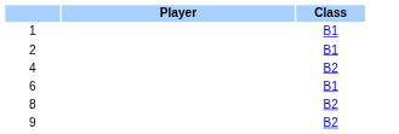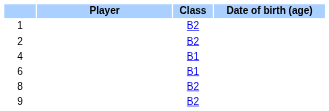+ column: Date of birth (age)
1 | Class: B1 -> B2
2 | Class: B1 -> B2
4 | Class: B2 -> B1
